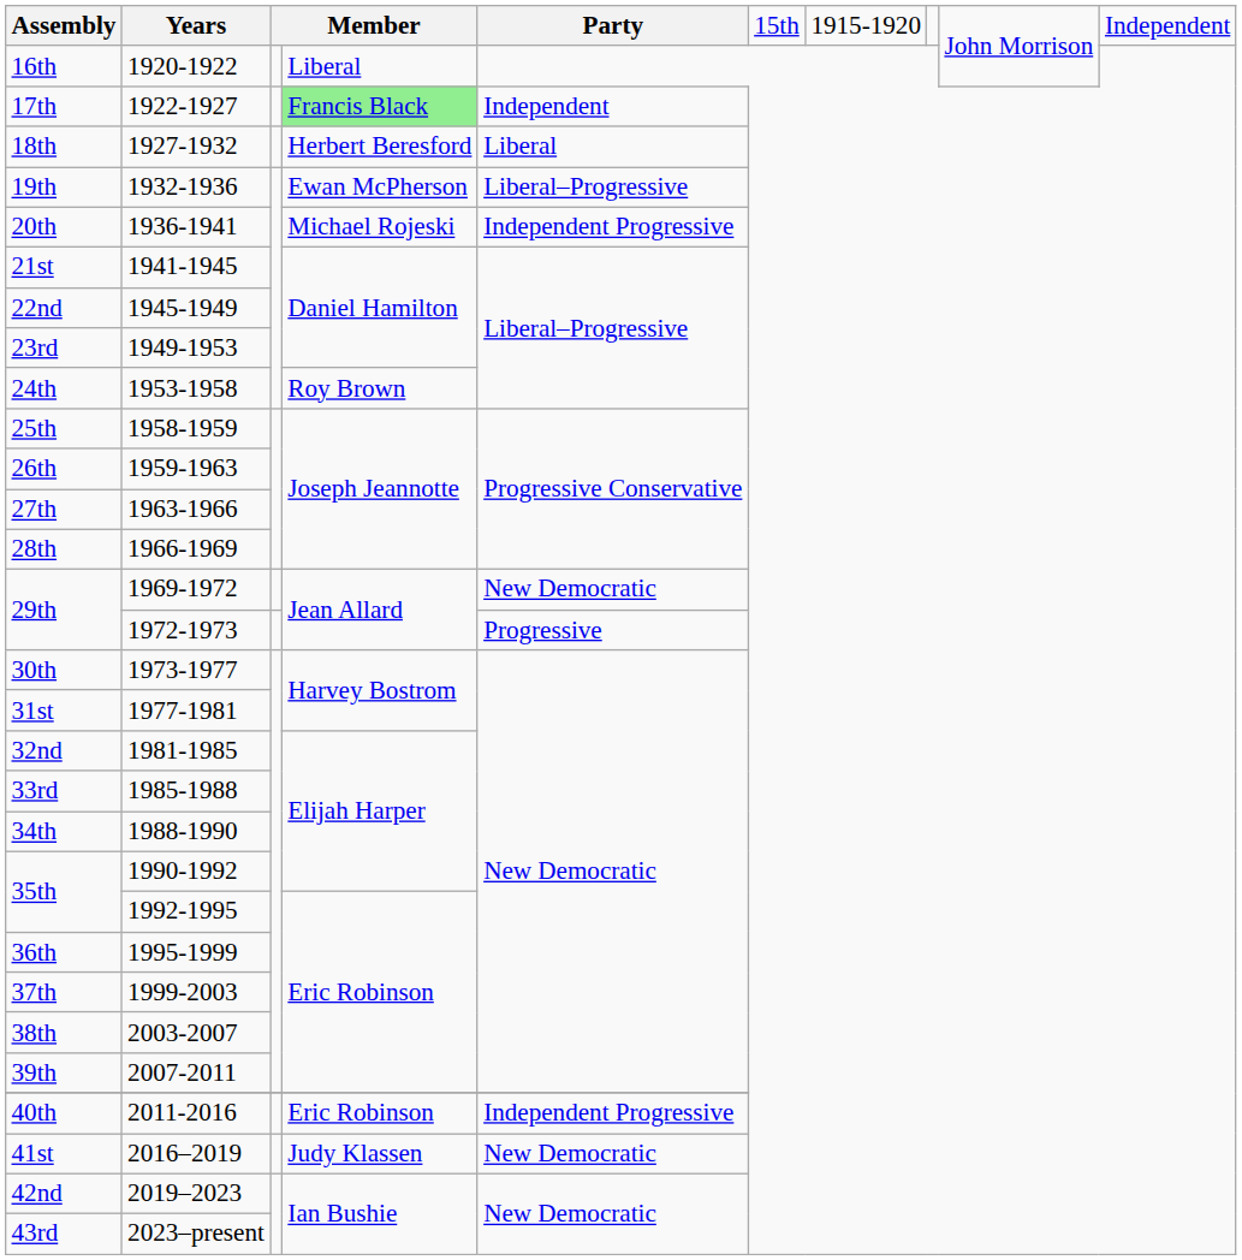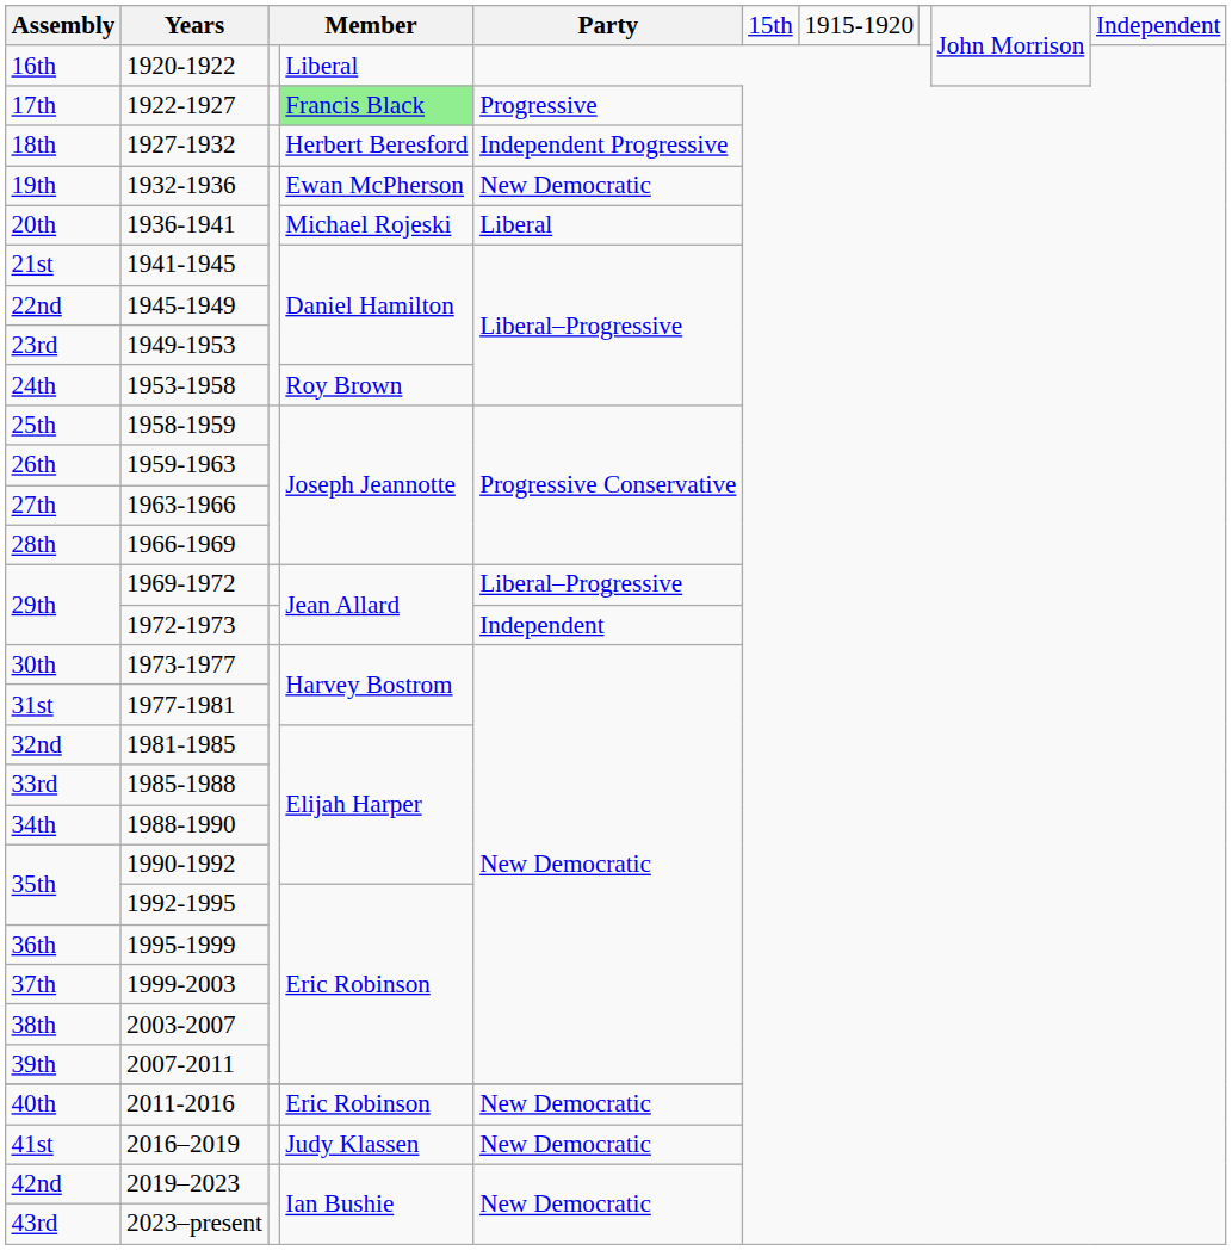17th | column 5: Independent -> Progressive
18th | column 5: Liberal -> Independent Progressive
19th | column 5: Liberal–Progressive -> New Democratic
20th | column 5: Independent Progressive -> Liberal
29th / 1969-1972 | column 5: New Democratic -> Liberal–Progressive
29th / 1972-1973 | column 5: Progressive -> Independent
40th | column 5: Independent Progressive -> New Democratic
